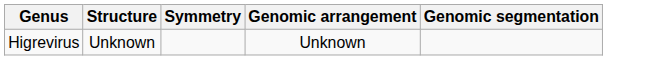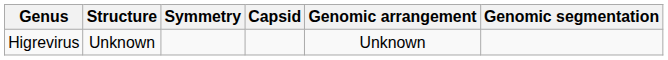+ column: Capsid
